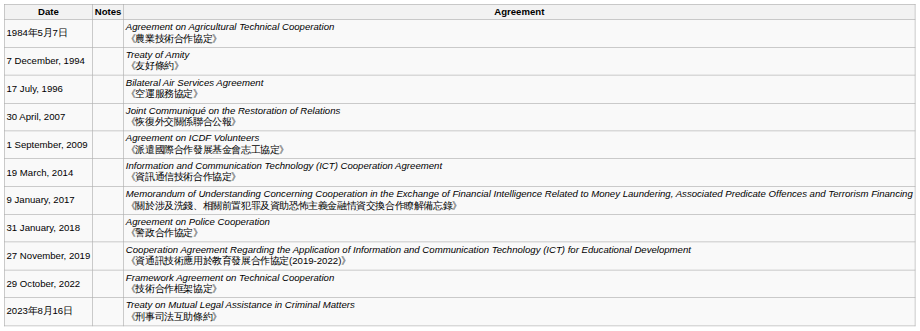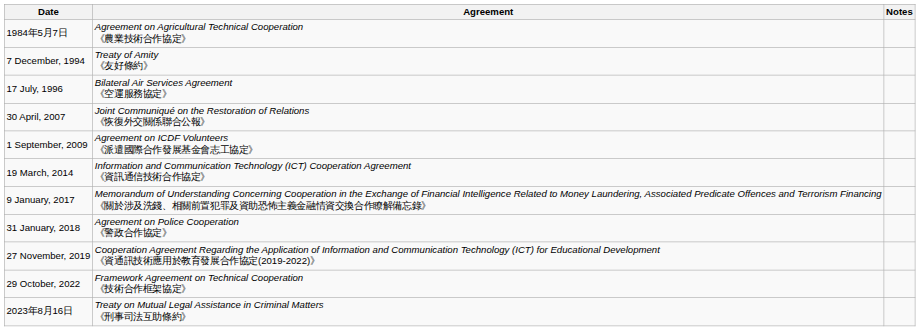columns swapped: Agreement <-> Notes
